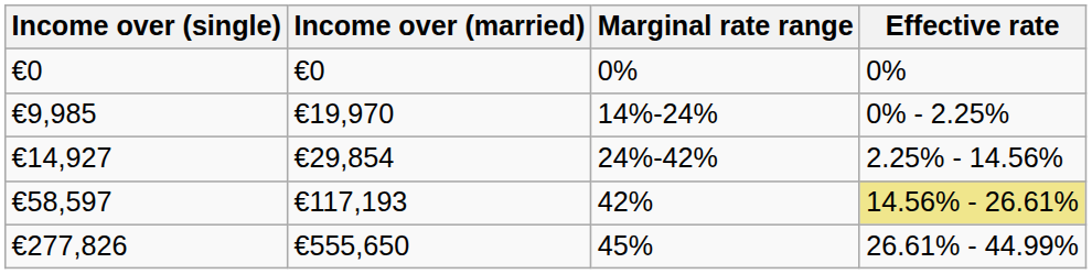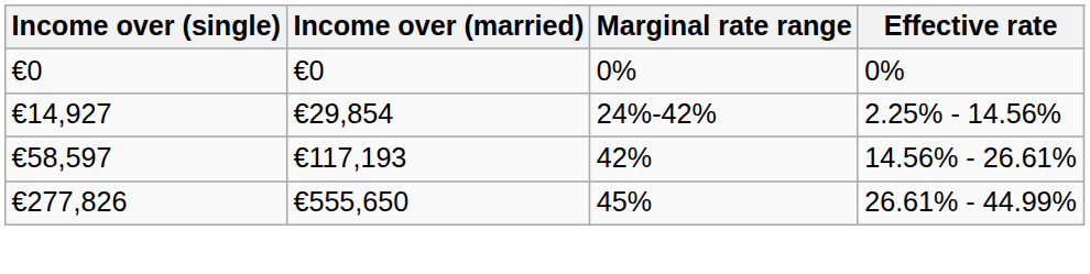- row: €9,985 | €19,970 | 14%-24% | 0% - 2.25%
€58,597 | Effective rate: khaki background -> no background
